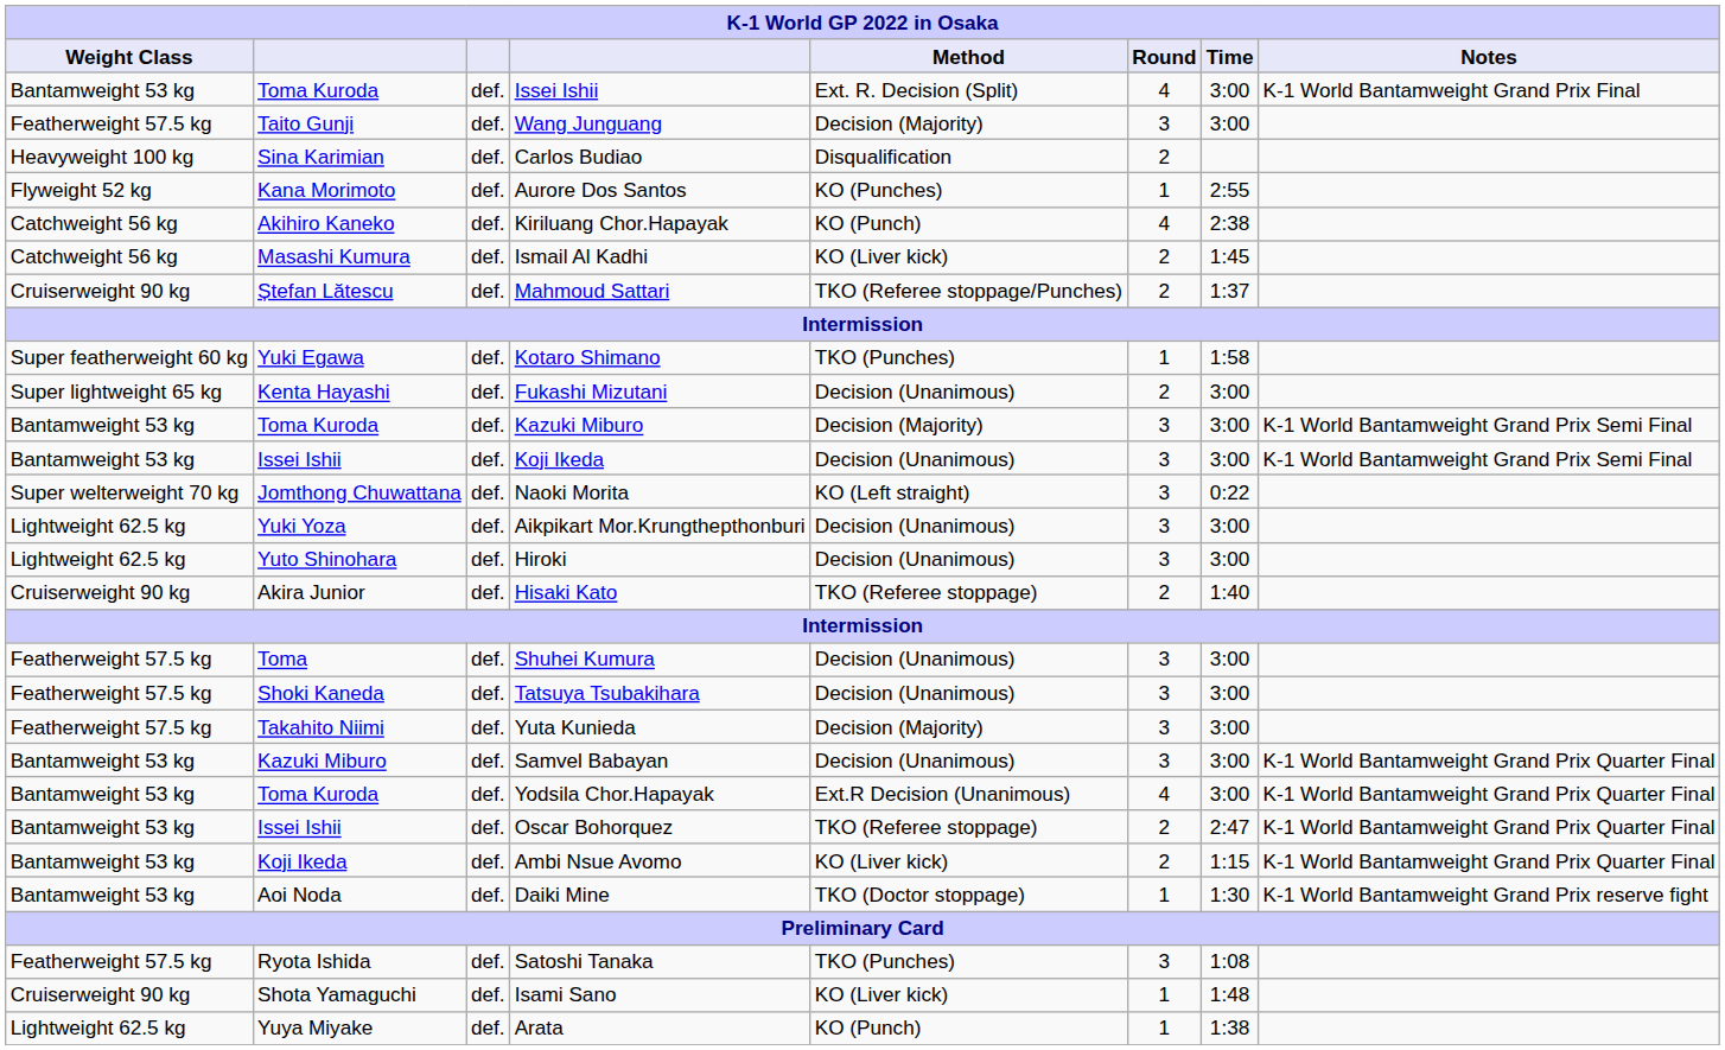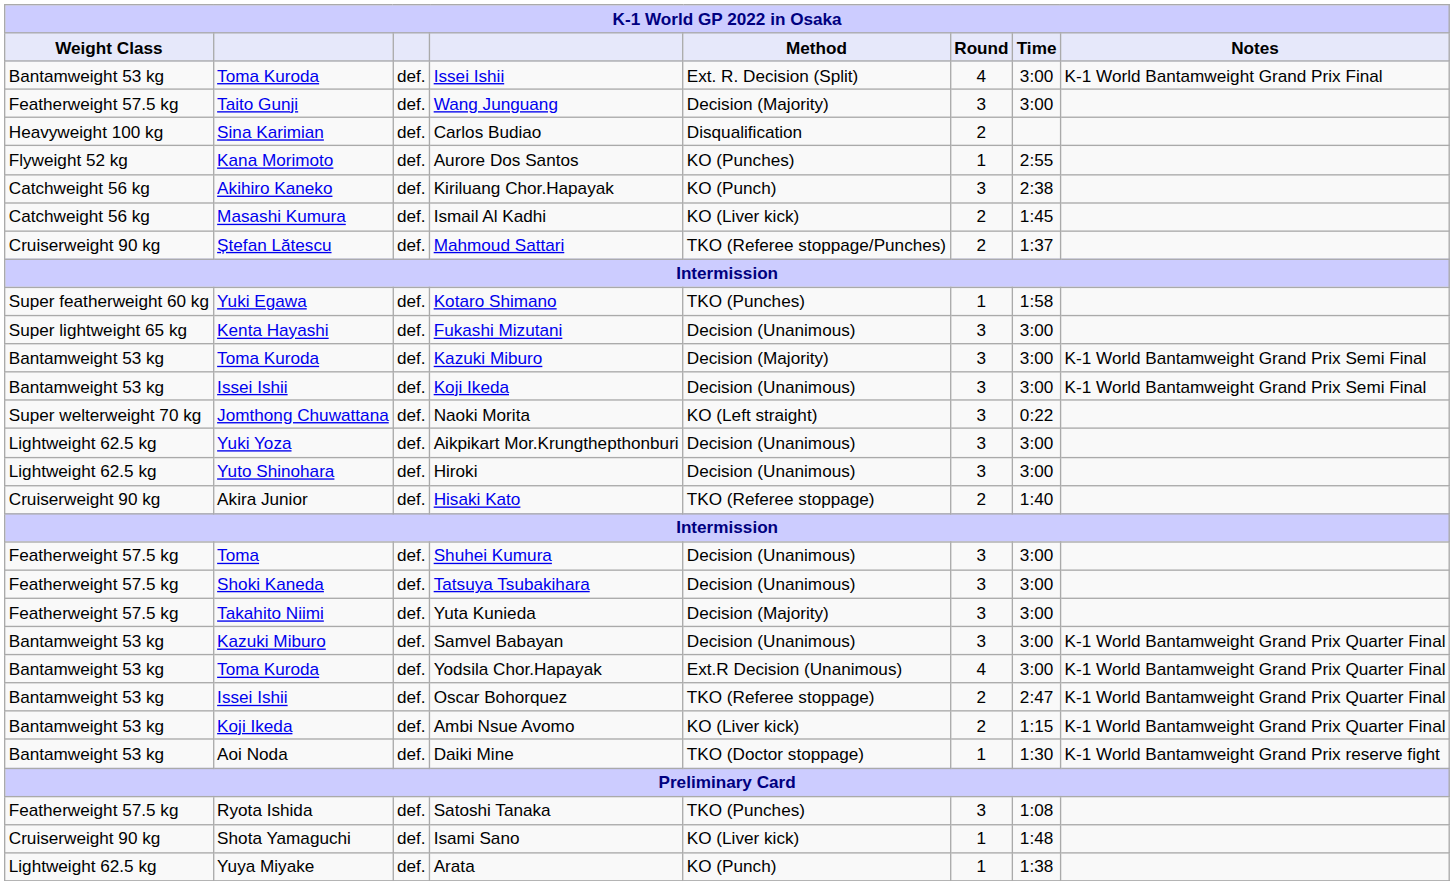Kiriluang Chor.Hapayak | Round: 4 -> 3
Fukashi Mizutani | Round: 2 -> 3
